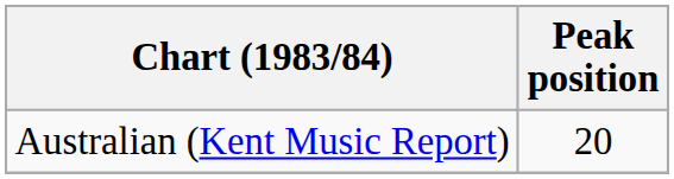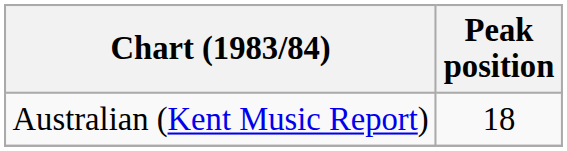Australian (Kent Music Report) | Peak position: 20 -> 18
